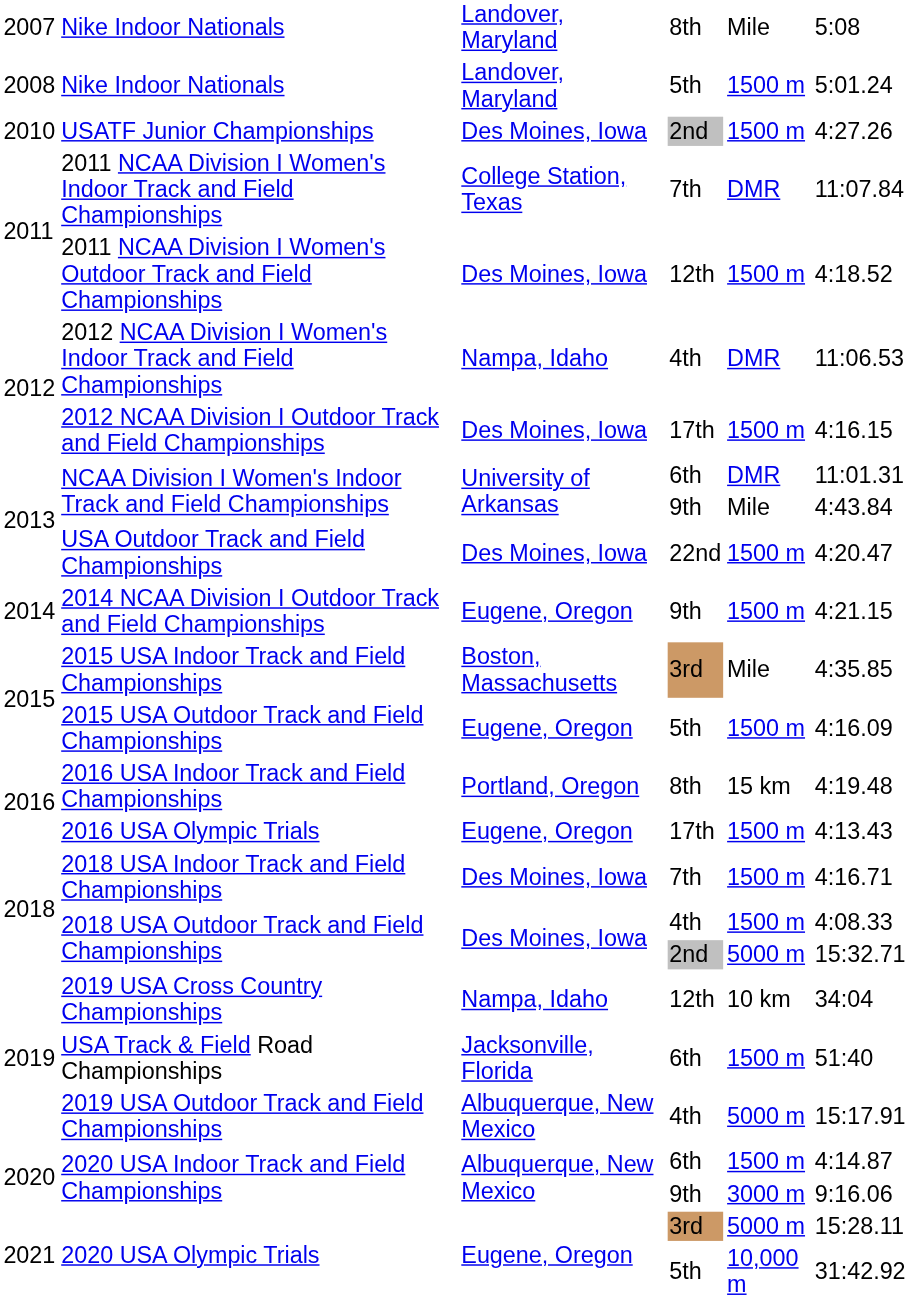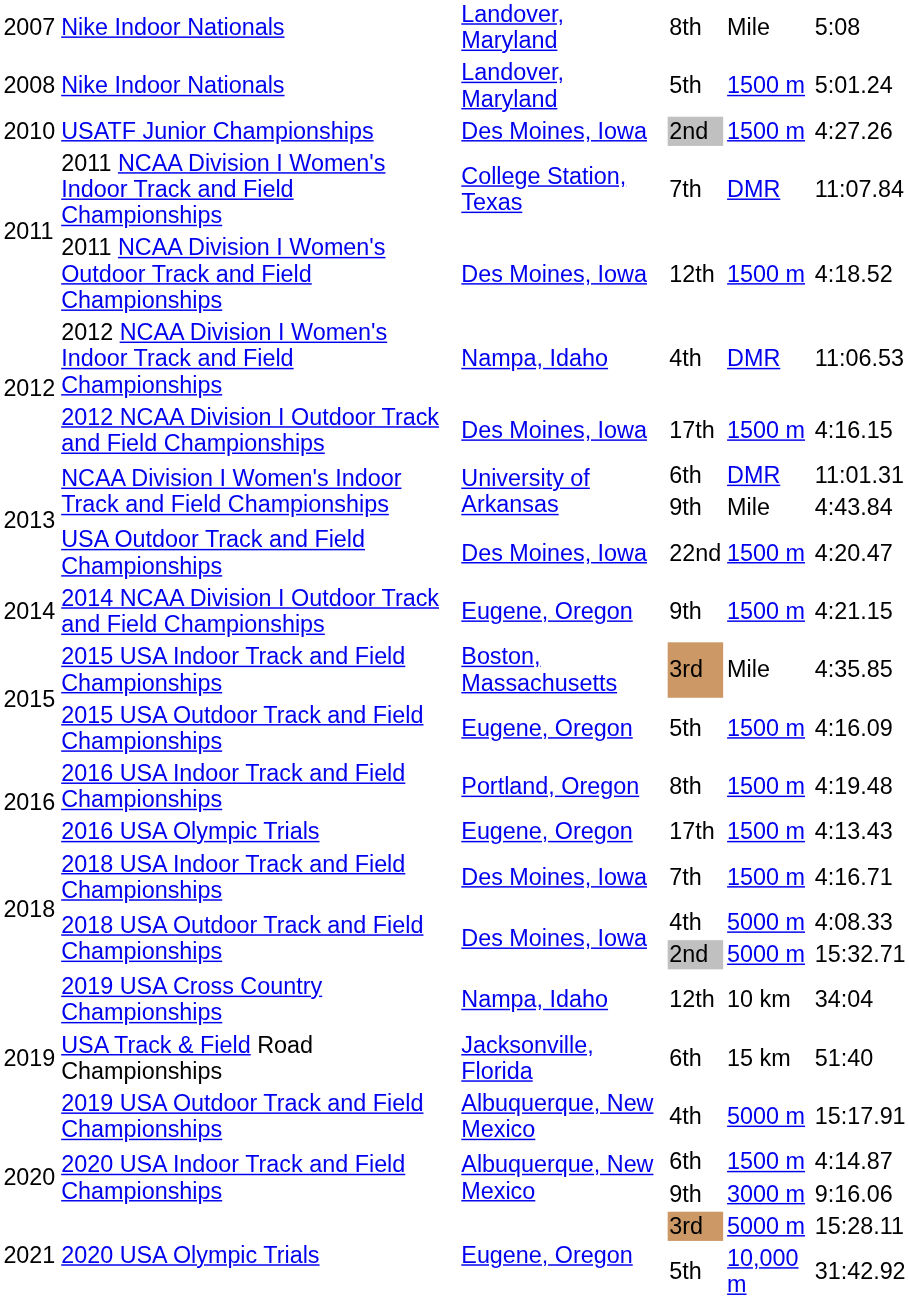2016 USA Indoor Track and Field Championships | column 5: 15 km -> 1500 m
2018 USA Outdoor Track and Field Championships / 4th | column 5: 1500 m -> 5000 m
USA Track & Field Road Championships | column 5: 1500 m -> 15 km
